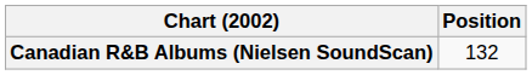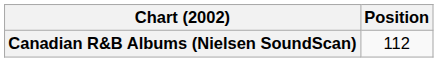Canadian R&B Albums (Nielsen SoundScan) | Position: 132 -> 112
